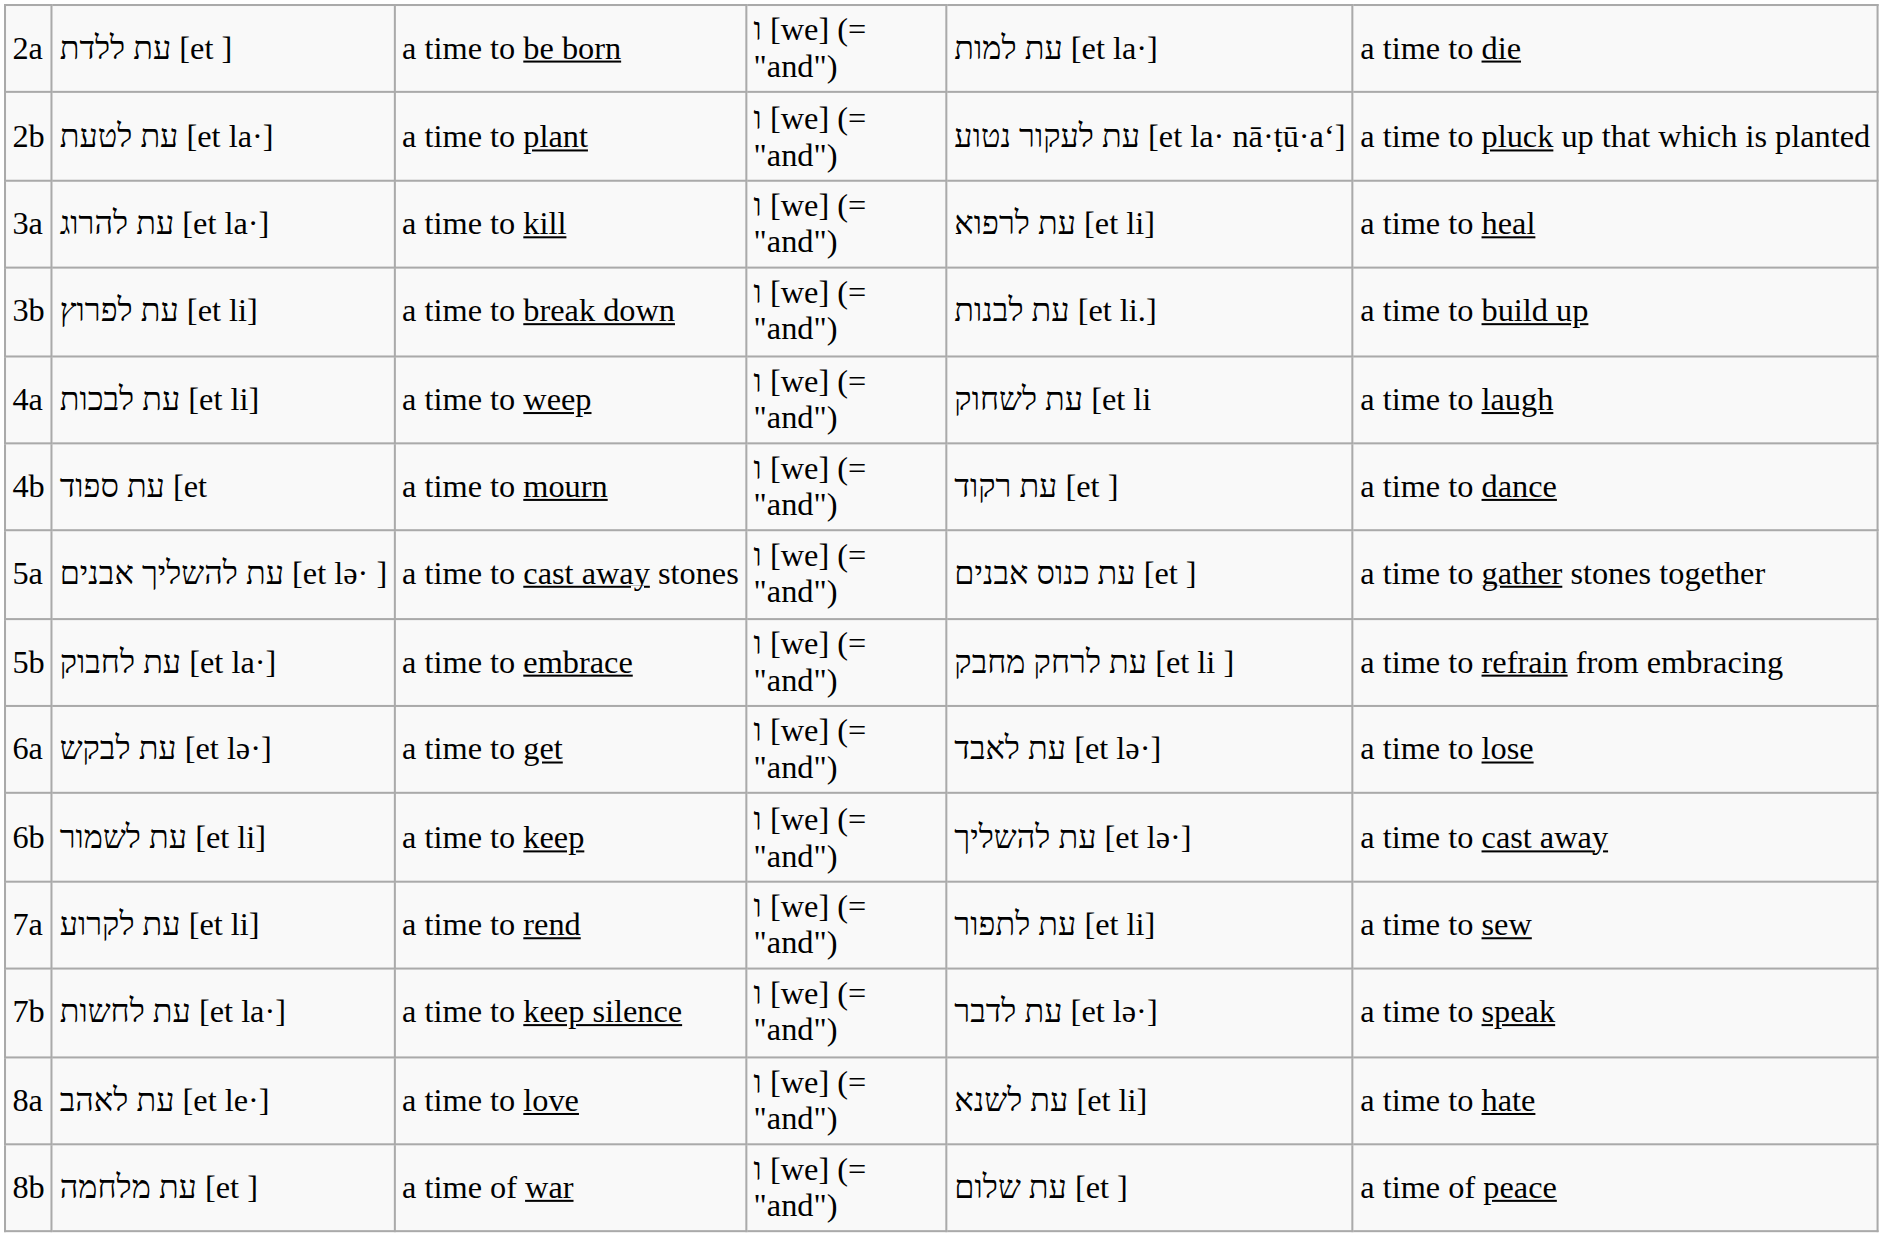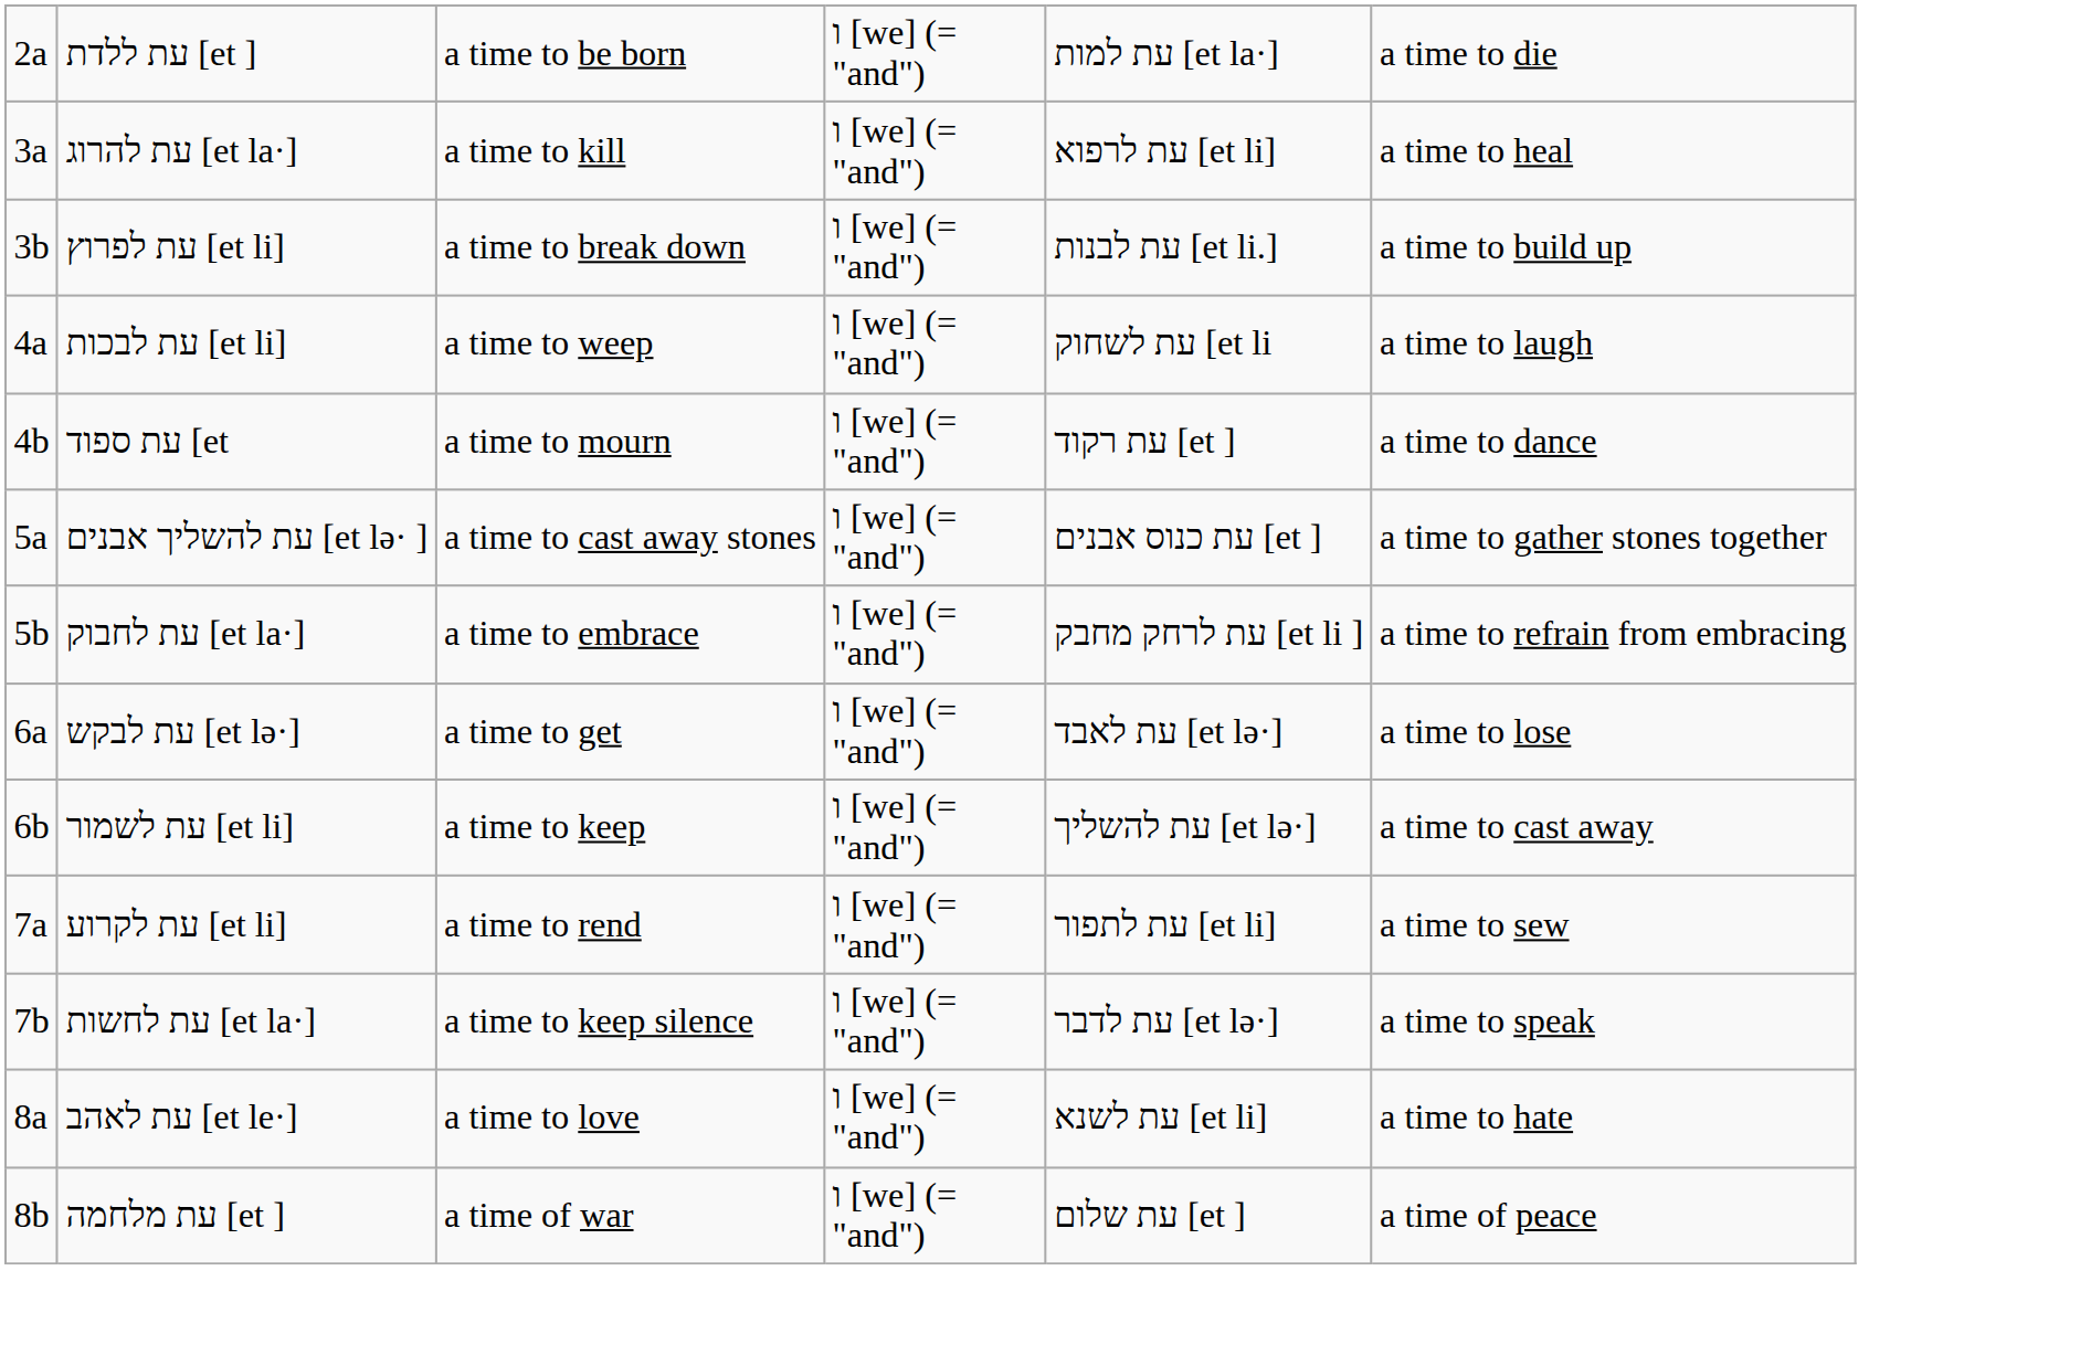- row: 2b | עת לטעת [et la·] | a time to plant | ו [we] (= "and") | עת לעקור נטוע [et la· nā·ṭū·a‘] | a time to pluck up that which is planted
